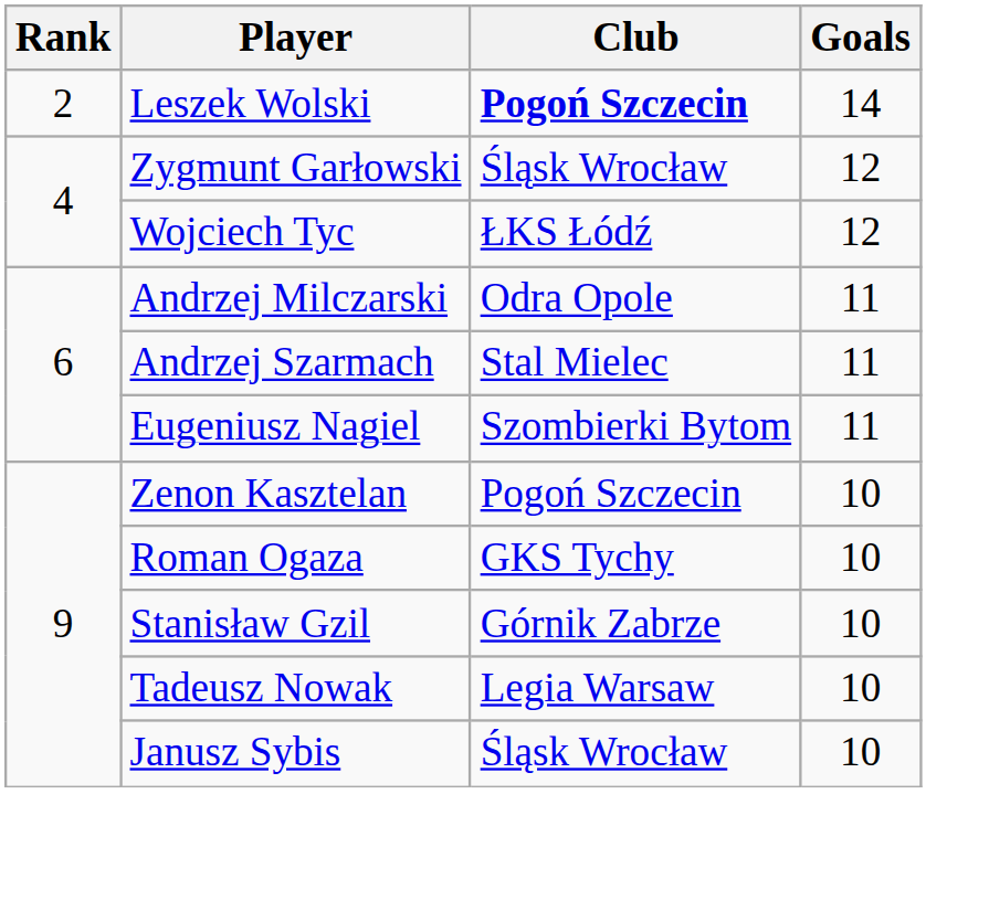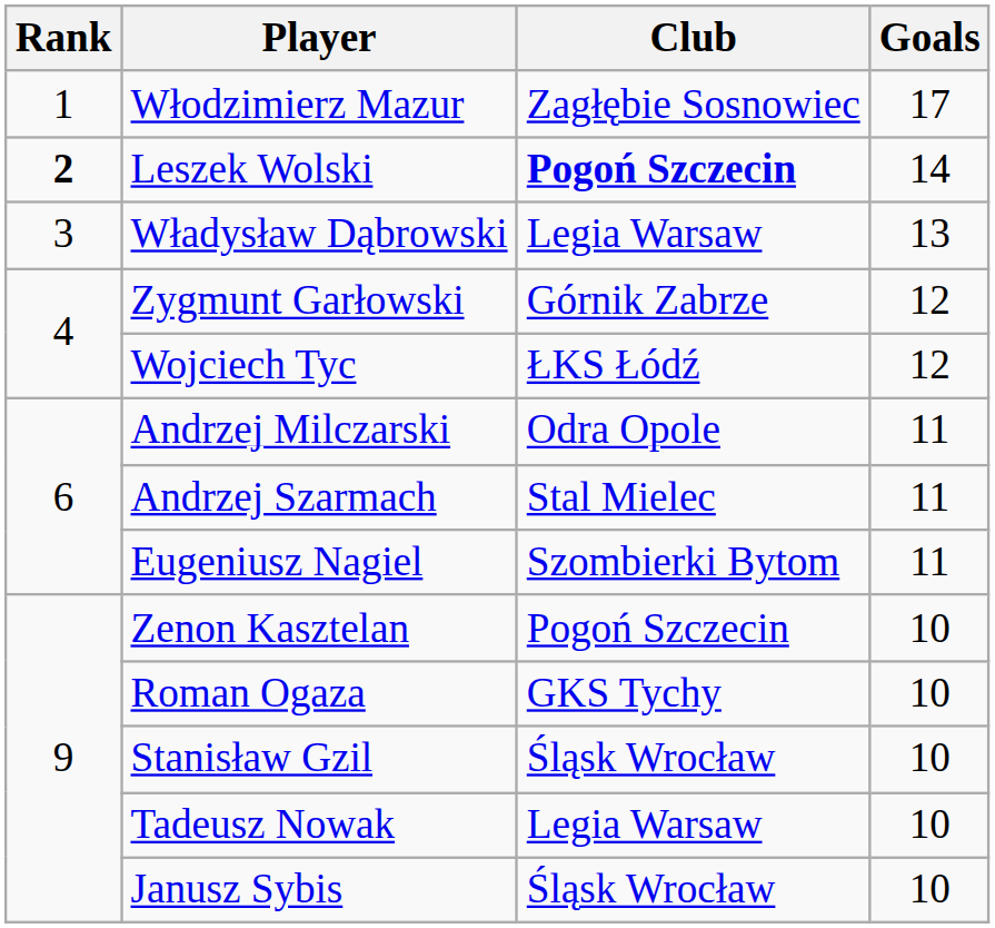+ row: 1 | Włodzimierz Mazur | Zagłębie Sosnowiec | 17
Leszek Wolski | Rank: normal -> bold
+ row: 3 | Władysław Dąbrowski | Legia Warsaw | 13
Zygmunt Garłowski | Club: Śląsk Wrocław -> Górnik Zabrze
Stanisław Gzil | Club: Górnik Zabrze -> Śląsk Wrocław
